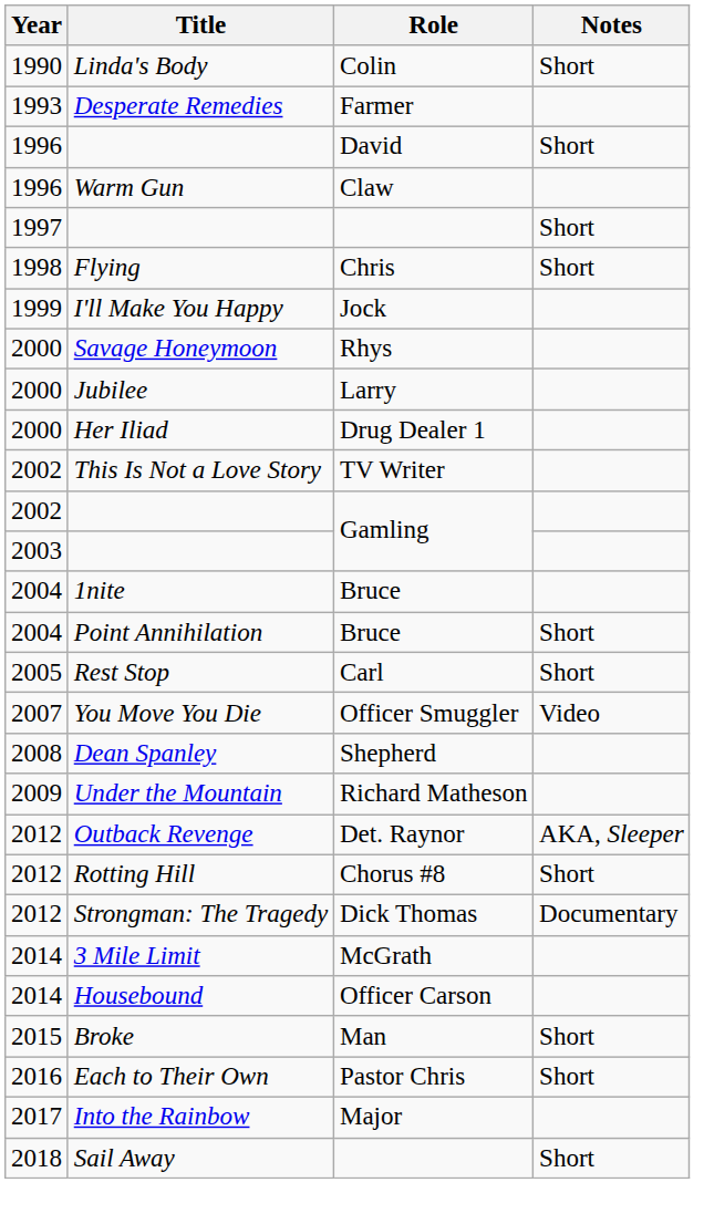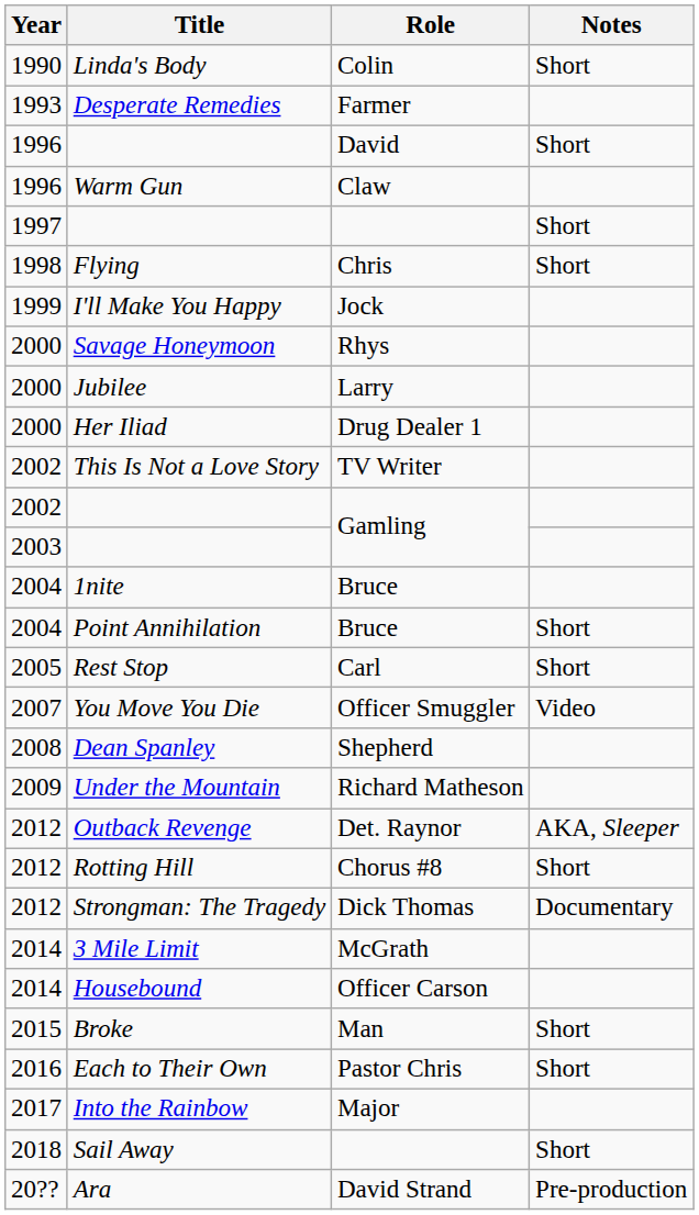+ row: 20?? | Ara | David Strand | Pre-production
